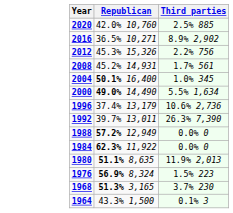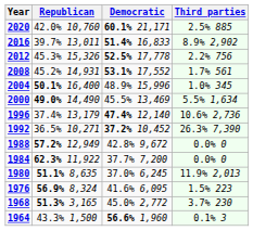+ column: Democratic | 60.1% 21,171 | 51.4% 16,833 | 52.5% 17,778 | 53.1% 17,552 | 48.9% 15,996 | 45.5% 13,469 | 47.4% 12,140 | 37.2% 10,452 | 42.8% 9,672 | 37.7% 7,200 | 37.0% 6,245 | 41.6% 6,095 | 45.0% 2,772 | 56.6% 1,960
2016 | Republican: 36.5% 10,271 -> 39.7% 13,011
1992 | Republican: 39.7% 13,011 -> 36.5% 10,271
